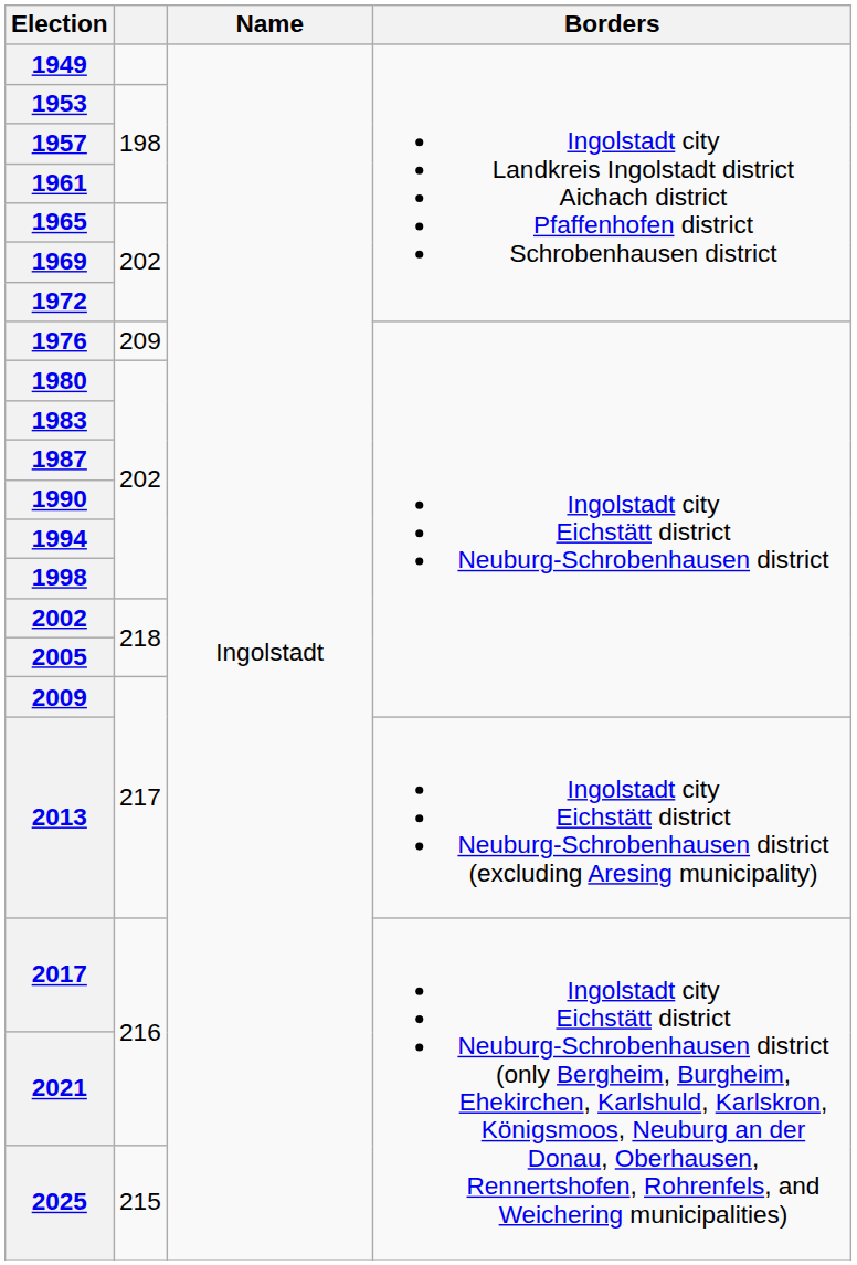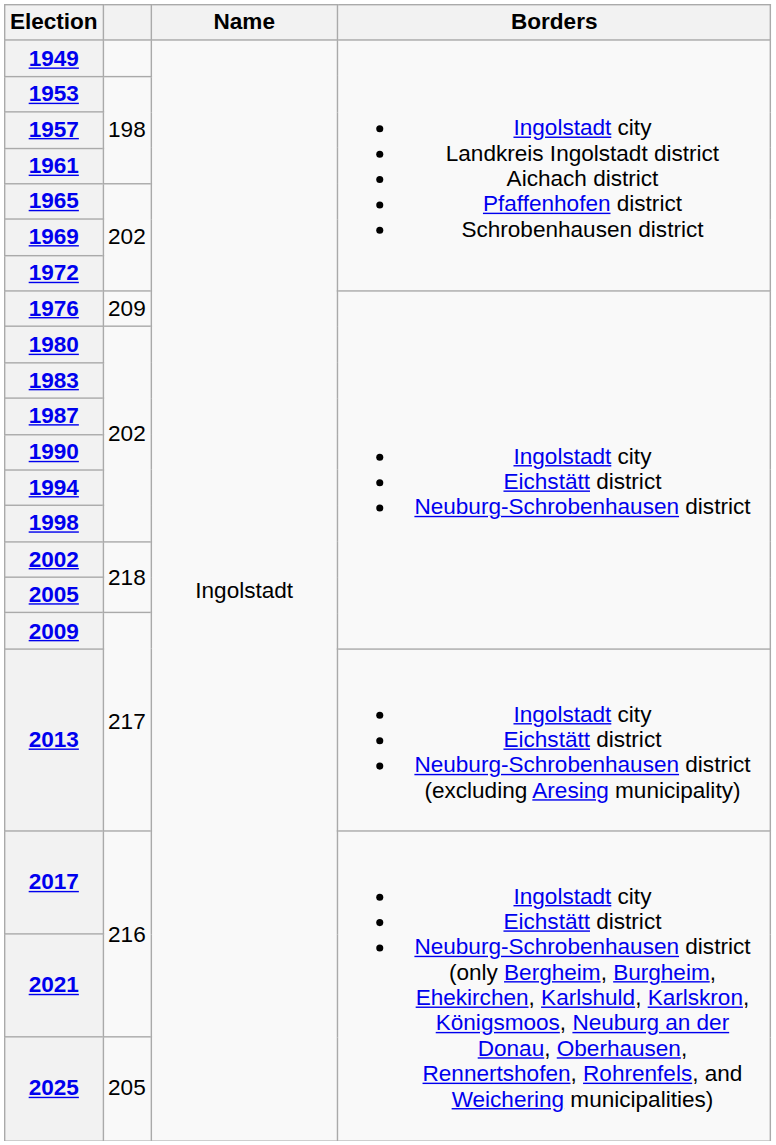2025 | column 2: 215 -> 205
